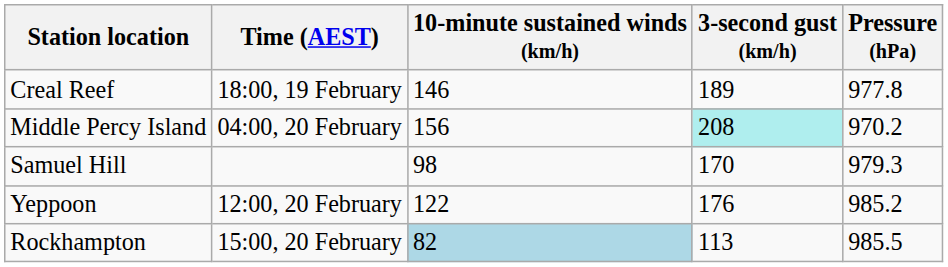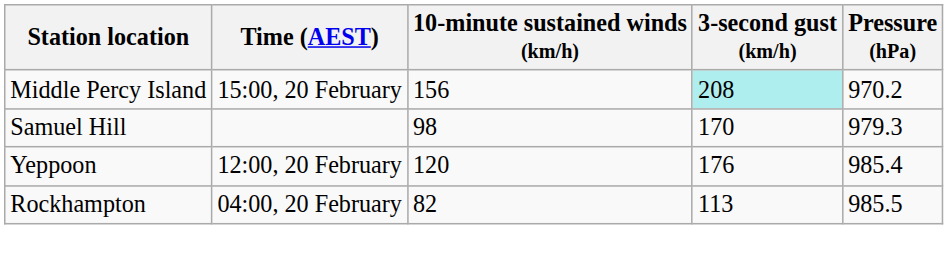- row: Creal Reef | 18:00, 19 February | 146 | 189 | 977.8
Middle Percy Island | Time (AEST): 04:00, 20 February -> 15:00, 20 February
Yeppoon | 10-minute sustained winds (km/h): 122 -> 120
Yeppoon | Pressure (hPa): 985.2 -> 985.4
Rockhampton | Time (AEST): 15:00, 20 February -> 04:00, 20 February
Rockhampton | 10-minute sustained winds (km/h): lightblue background -> no background
